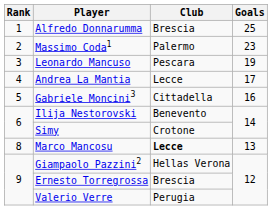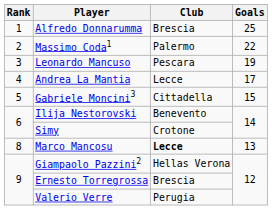Massimo Coda1 | Goals: 23 -> 22
Gabriele Moncini3 | Goals: 16 -> 15
